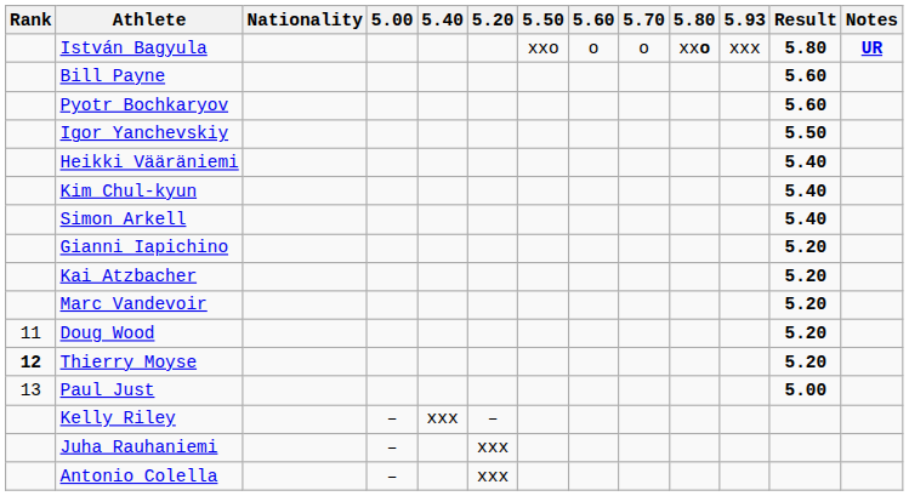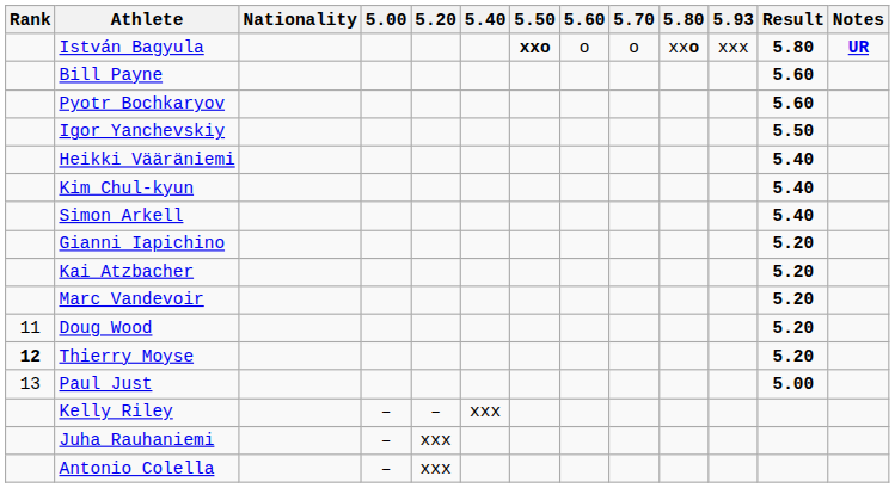columns swapped: 5.20 <-> 5.40
István Bagyula | 5.50: normal -> bold
